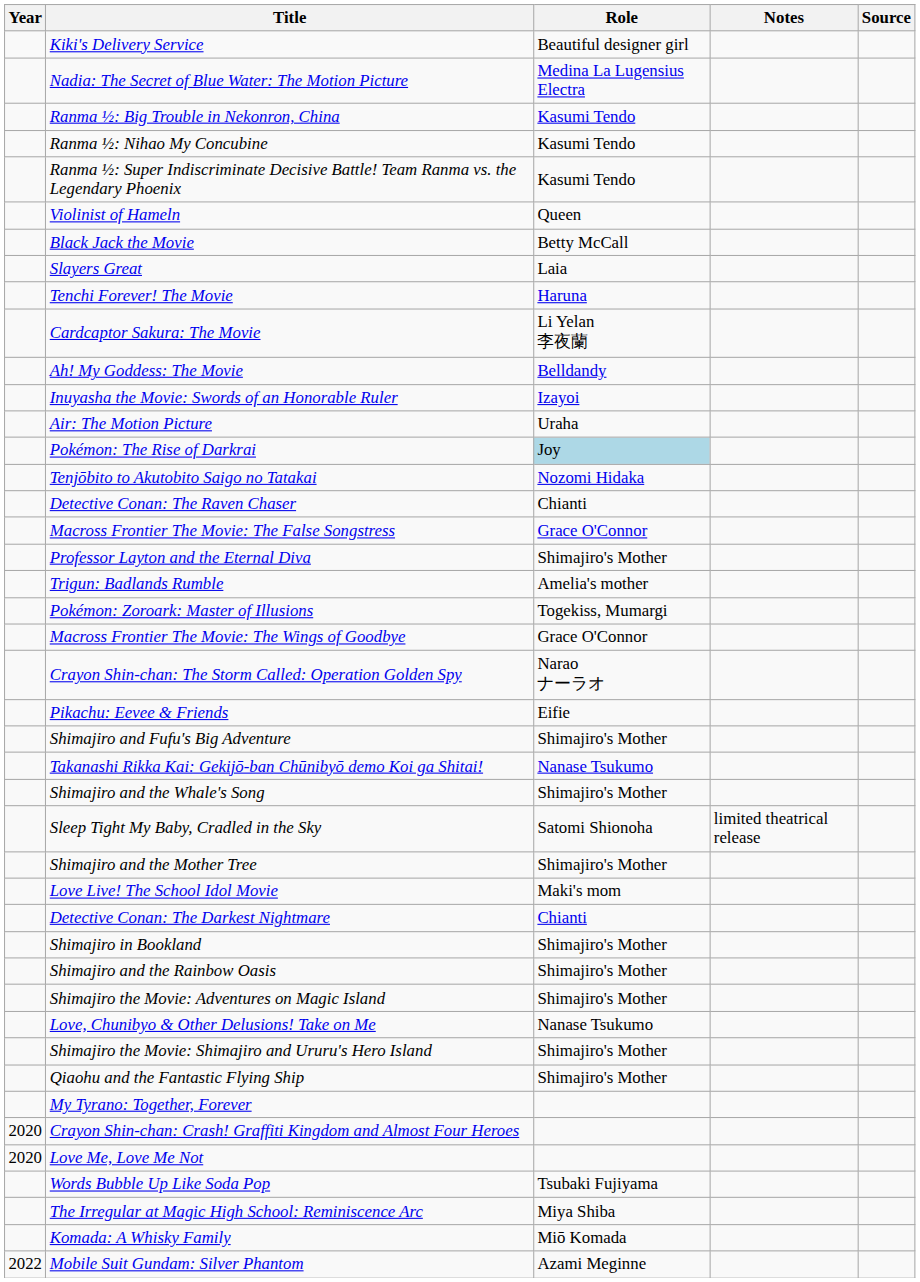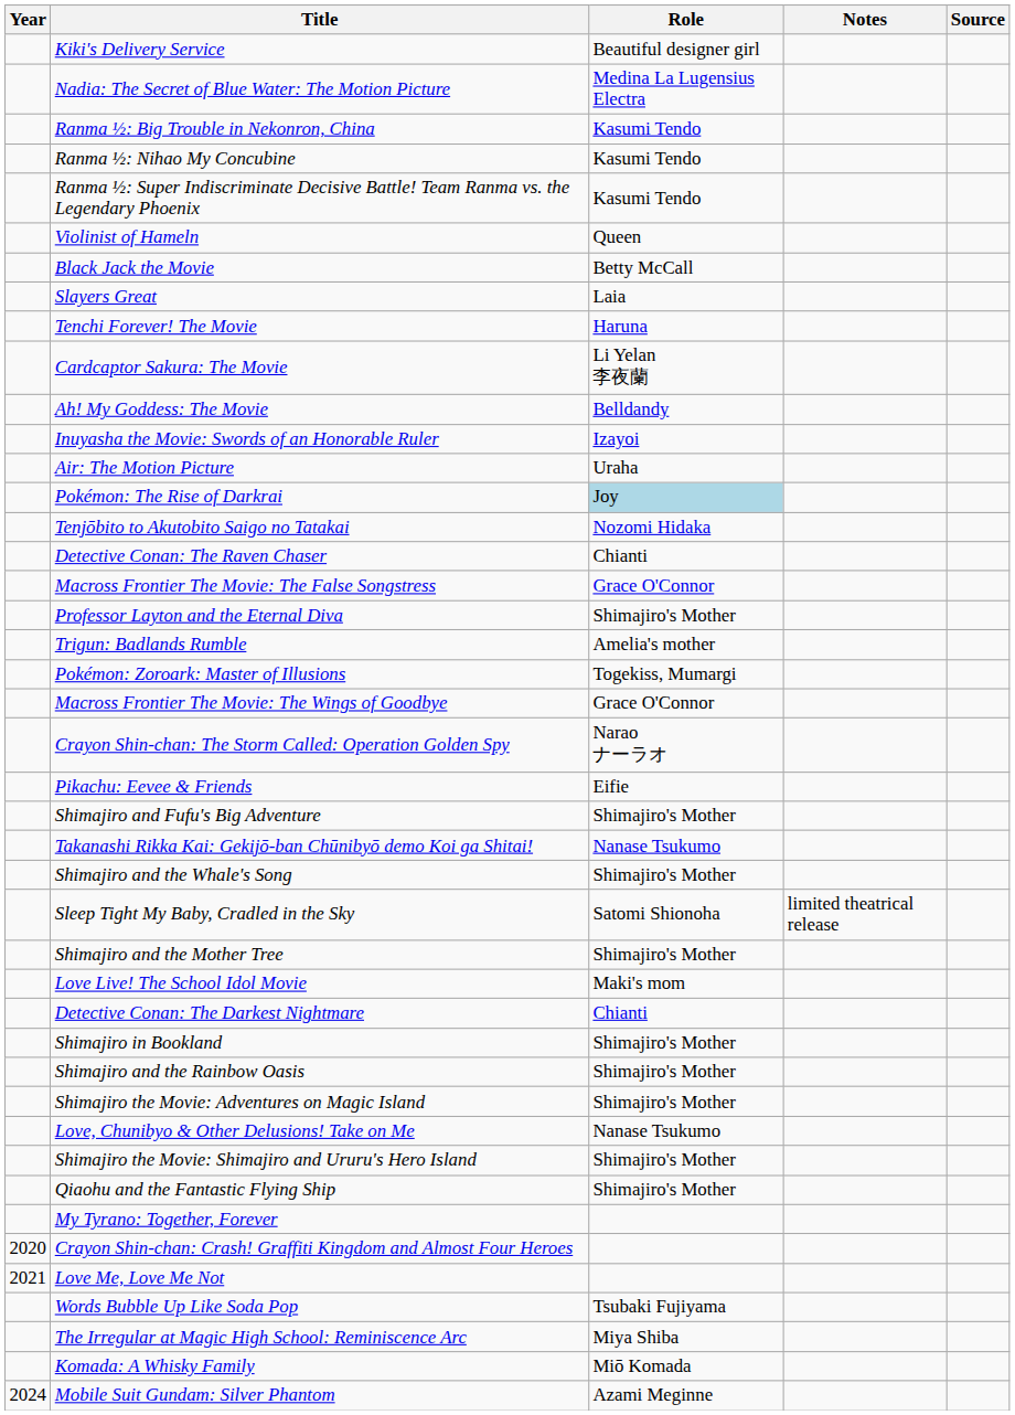Love Me, Love Me Not | Year: 2020 -> 2021
Mobile Suit Gundam: Silver Phantom | Year: 2022 -> 2024
